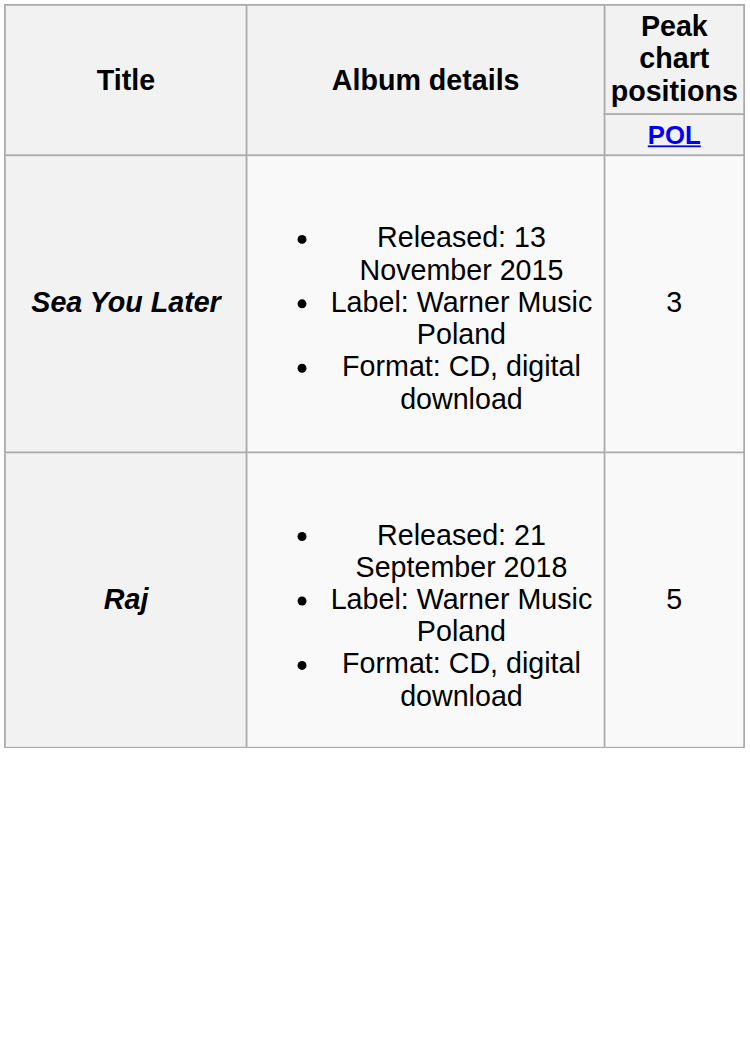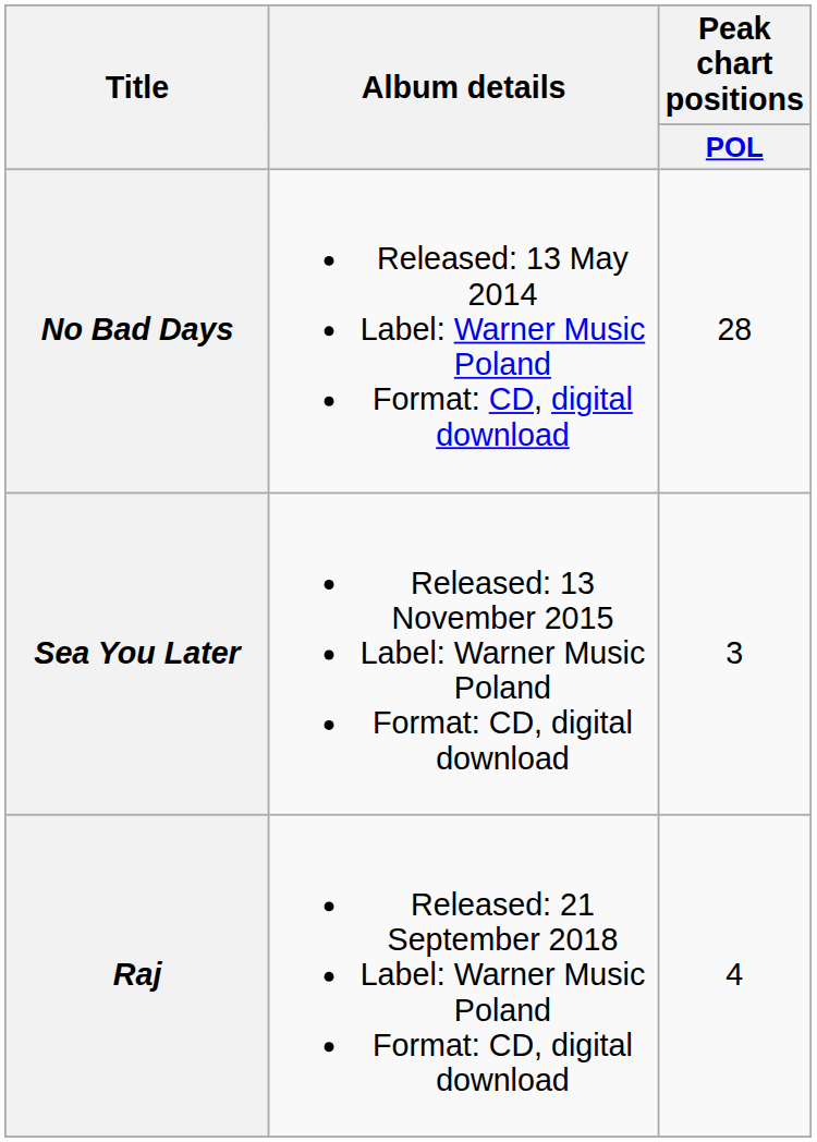+ row: No Bad Days | Released: 13 May 2014 Label: Warner Music Poland Format: CD, digital download | 28
Raj | Peak chart positions / POL: 5 -> 4
